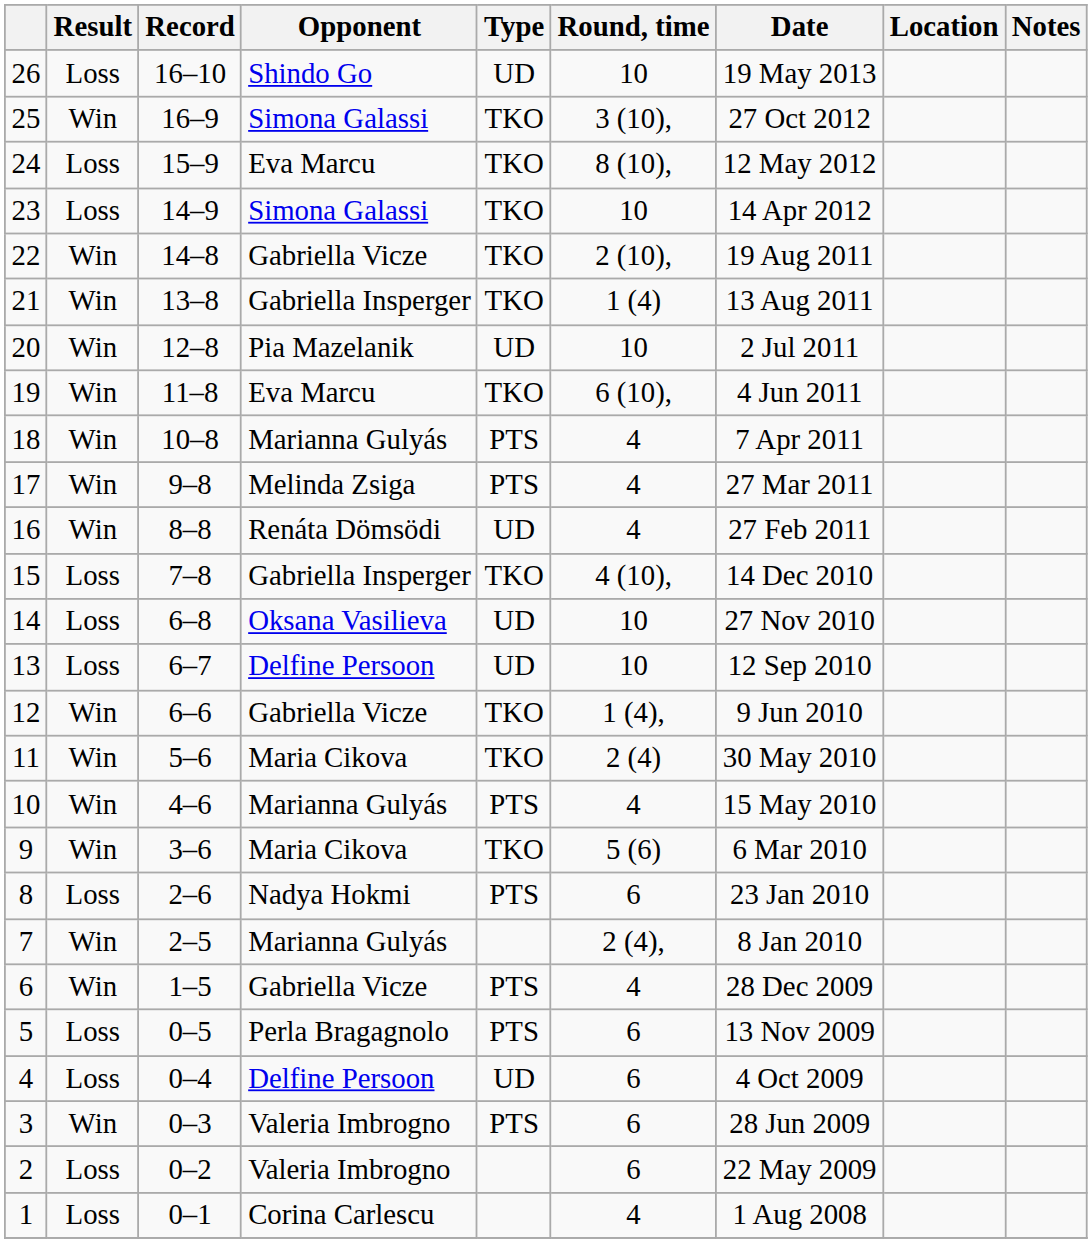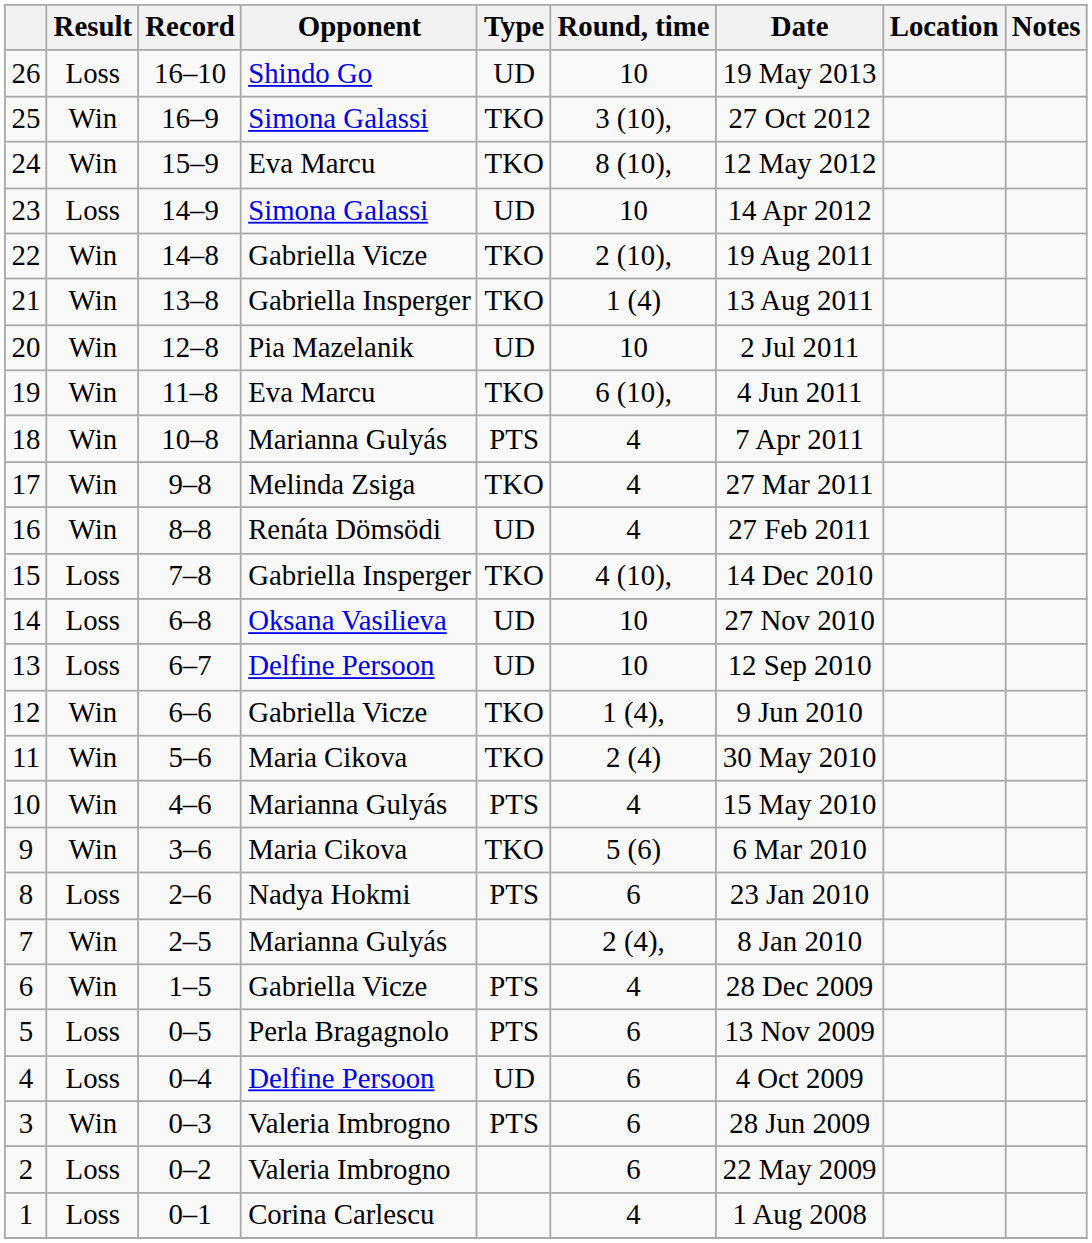24 | Result: Loss -> Win
23 | Type: TKO -> UD
17 | Type: PTS -> TKO
